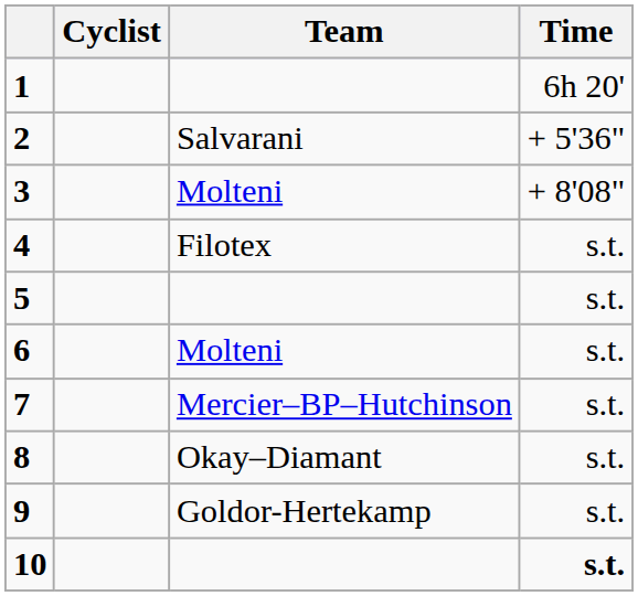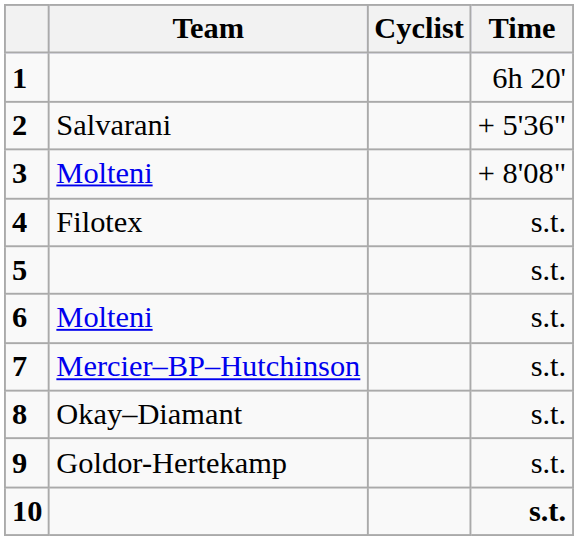columns swapped: Cyclist <-> Team
